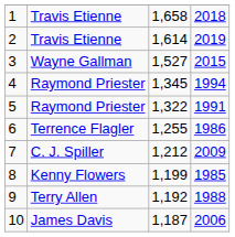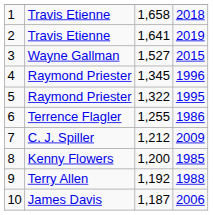2 | column 3: 1,614 -> 1,641
4 | column 4: 1994 -> 1996
5 | column 4: 1991 -> 1995
8 | column 3: 1,199 -> 1,200
